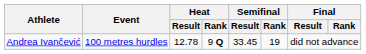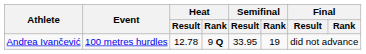Andrea Ivančević | Semifinal / Result: 33.45 -> 33.95
